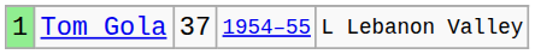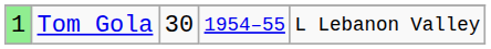Tom Gola | column 3: 37 -> 30
